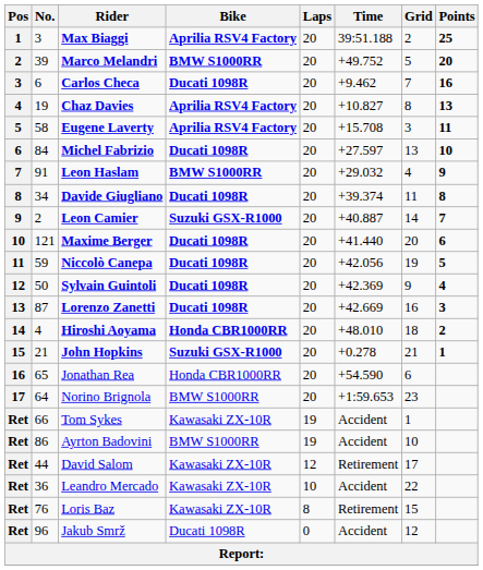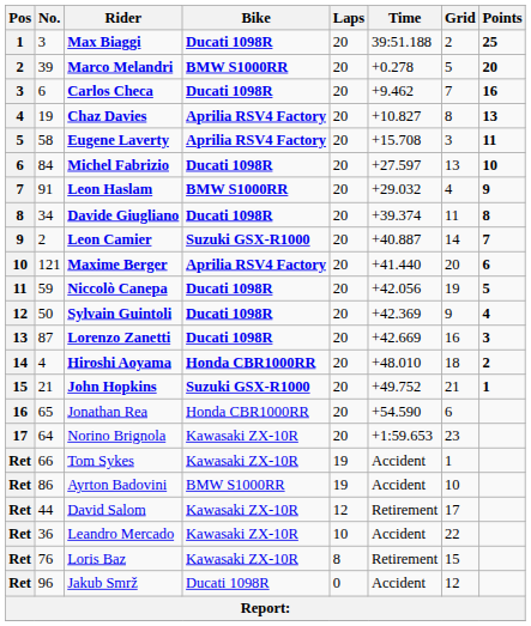Max Biaggi | Bike: Aprilia RSV4 Factory -> Ducati 1098R
Marco Melandri | Time: +49.752 -> +0.278
Maxime Berger | Bike: Ducati 1098R -> Aprilia RSV4 Factory
John Hopkins | Time: +0.278 -> +49.752
Norino Brignola | Bike: BMW S1000RR -> Kawasaki ZX-10R
